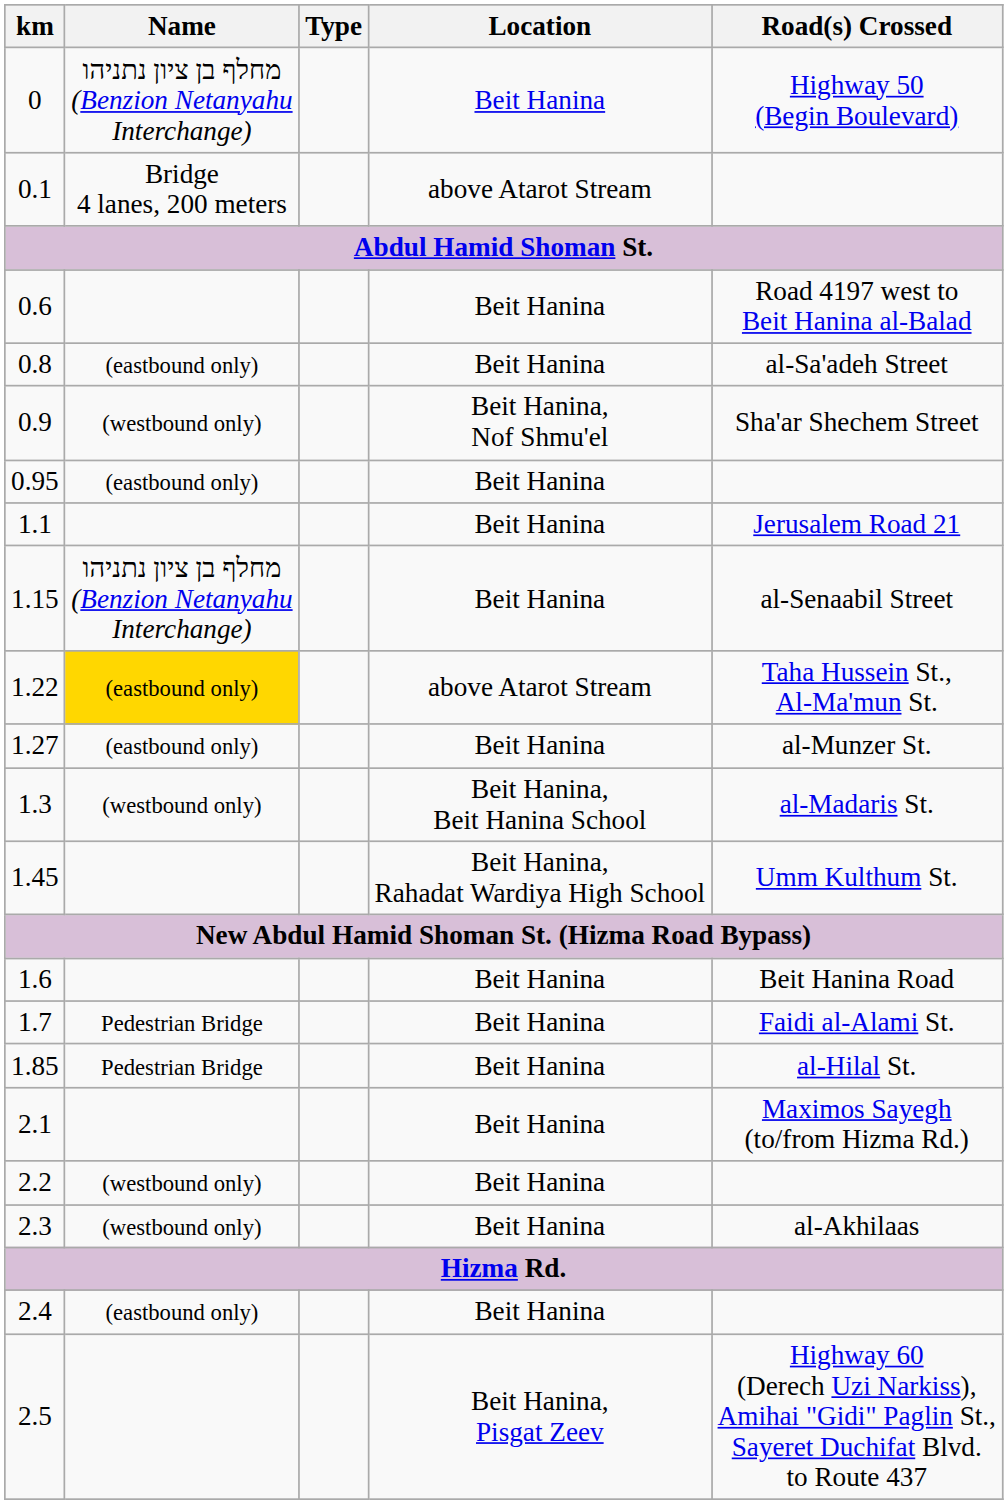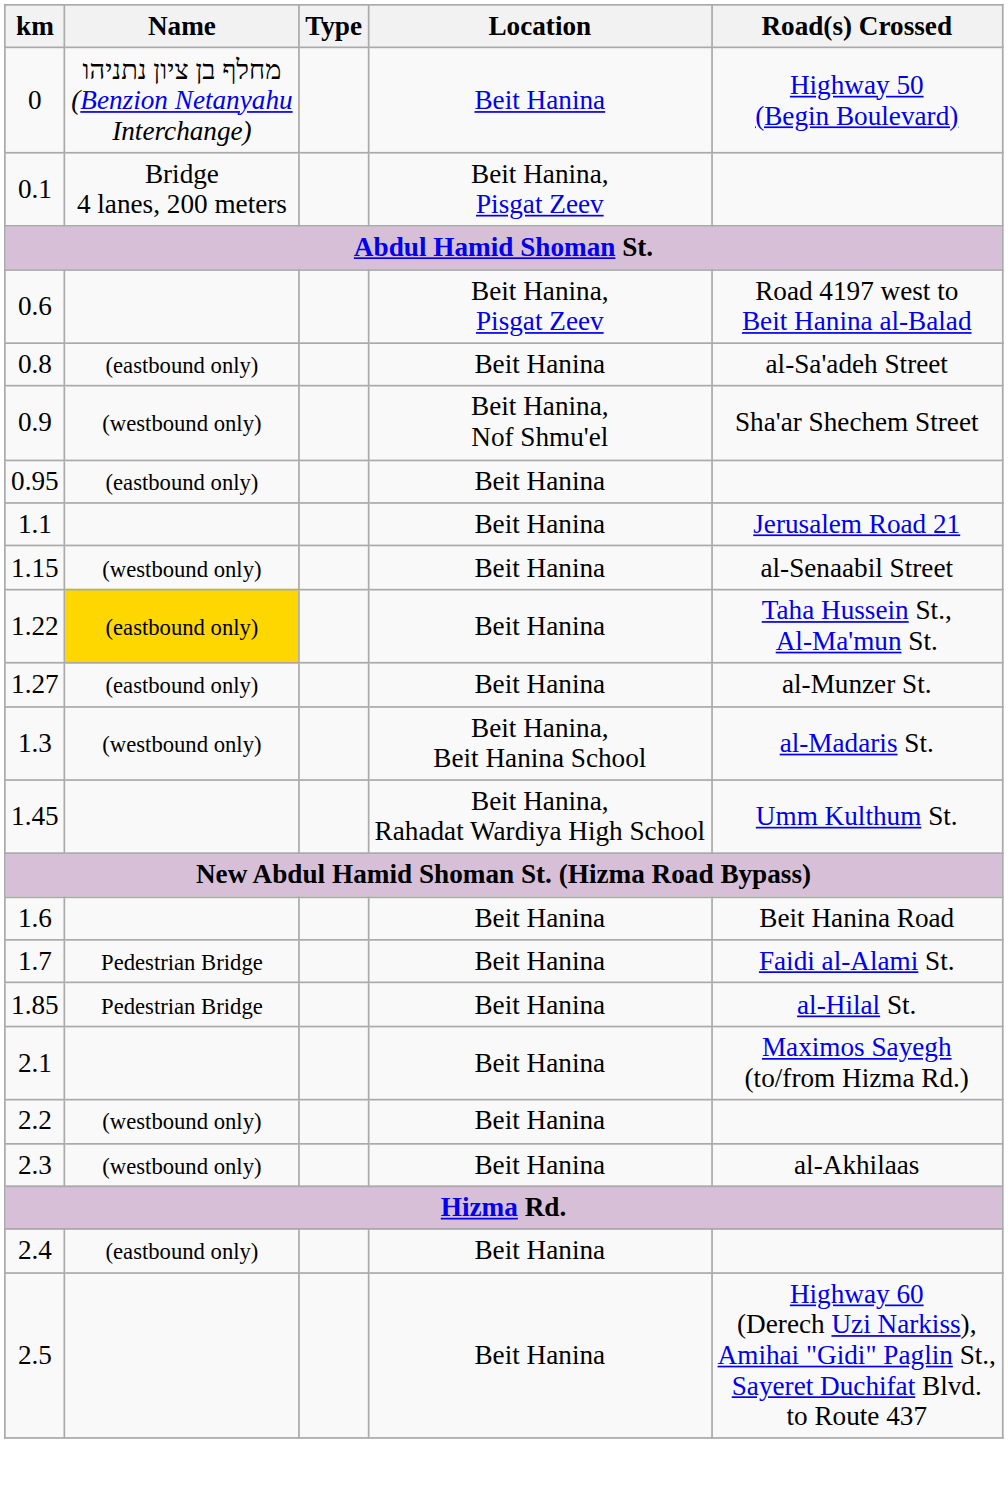0.1 | Location: above Atarot Stream -> Beit Hanina, Pisgat Zeev
0.6 | Location: Beit Hanina -> Beit Hanina, Pisgat Zeev
1.15 | Name: מחלף בן ציון נתניהו (Benzion Netanyahu Interchange) -> (westbound only)
1.22 | Location: above Atarot Stream -> Beit Hanina
2.5 | Location: Beit Hanina, Pisgat Zeev -> Beit Hanina
